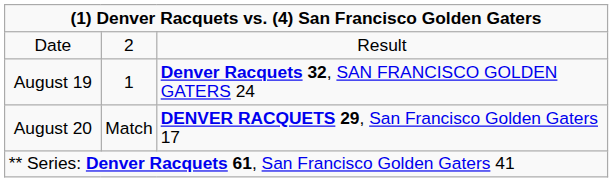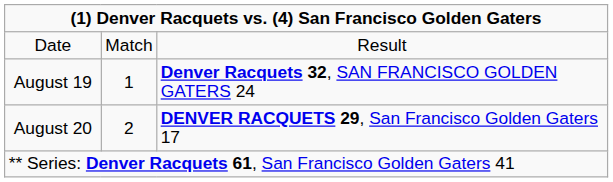Date | column 2: 2 -> Match
August 20 | column 2: Match -> 2
